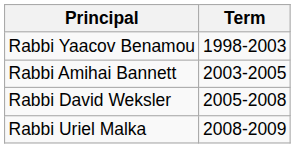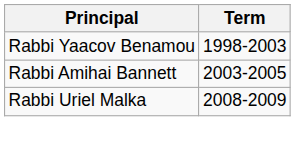- row: Rabbi David Weksler | 2005-2008
